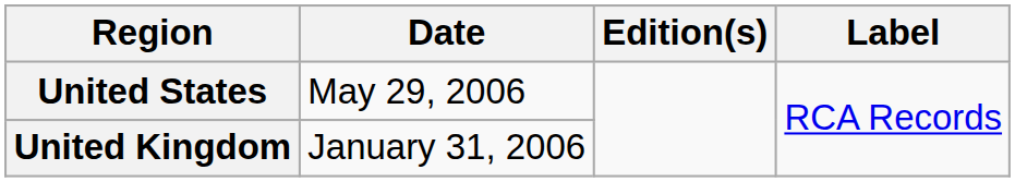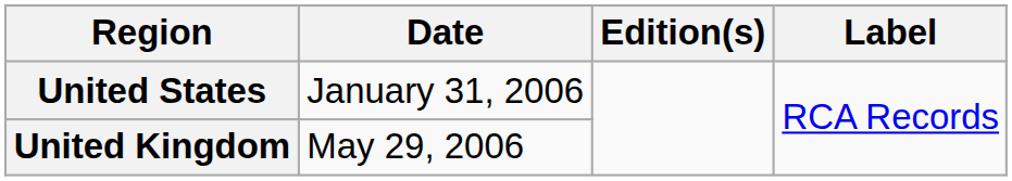United States | Date: May 29, 2006 -> January 31, 2006
United Kingdom | Date: January 31, 2006 -> May 29, 2006
